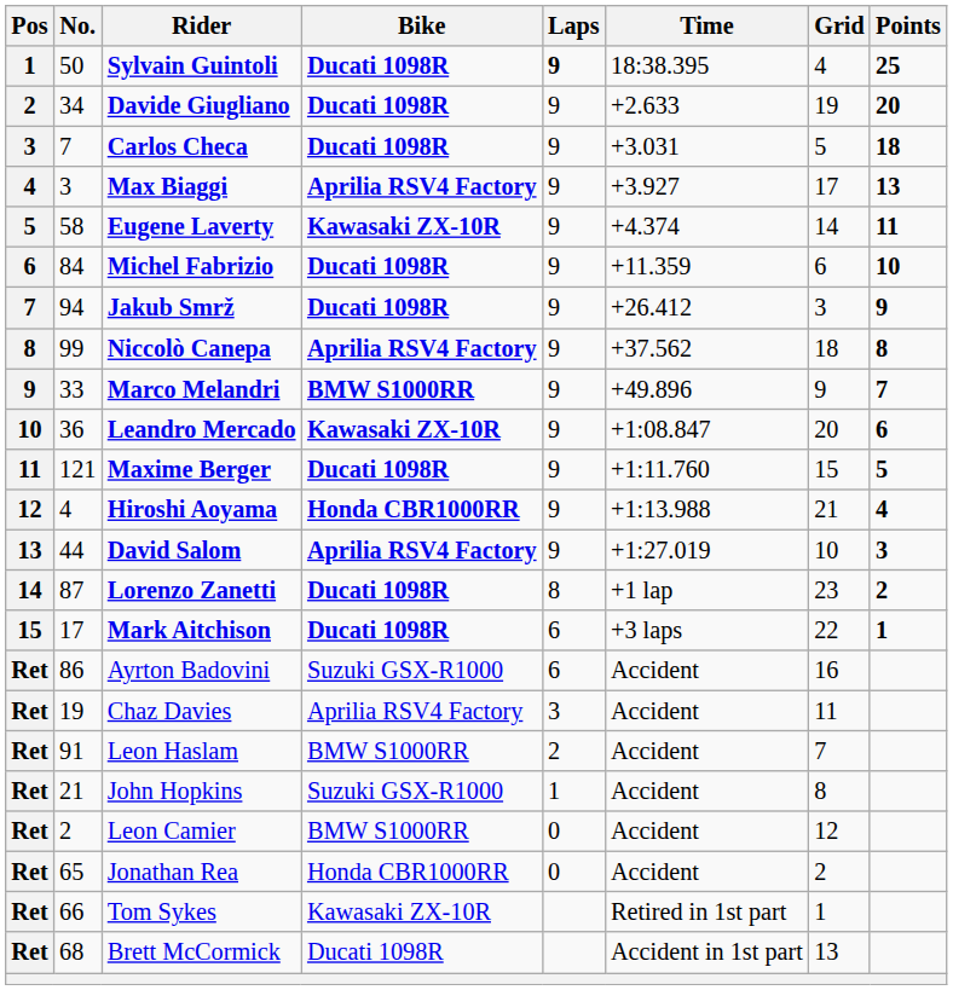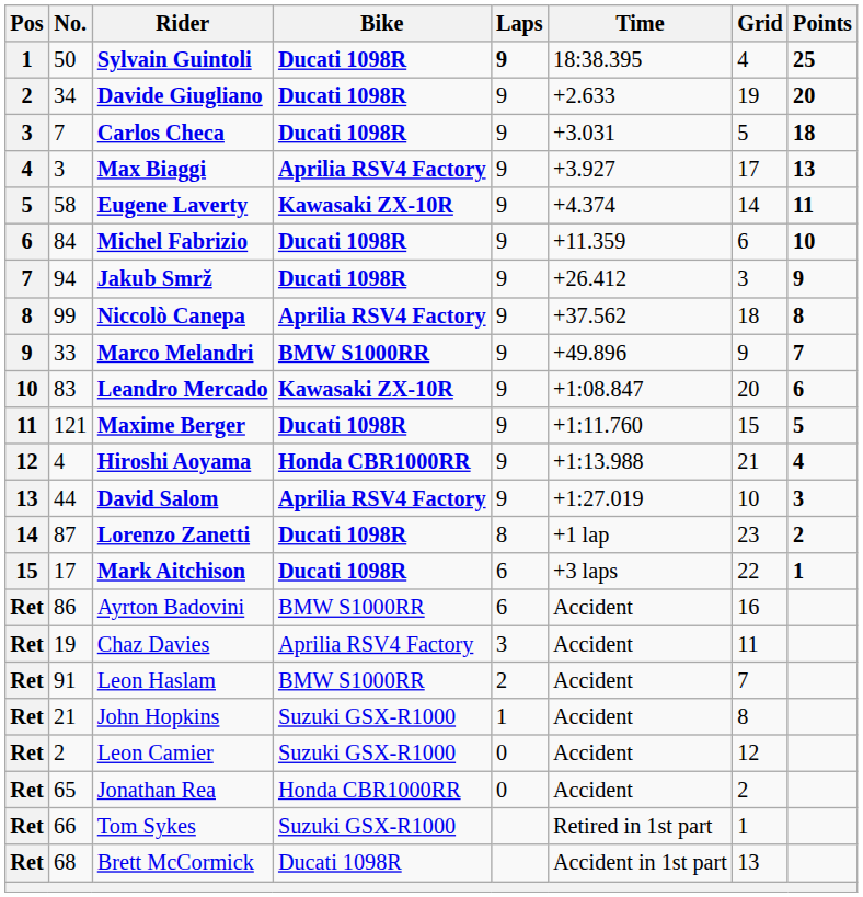Leandro Mercado | No.: 36 -> 83
Ayrton Badovini | Bike: Suzuki GSX-R1000 -> BMW S1000RR
Leon Camier | Bike: BMW S1000RR -> Suzuki GSX-R1000
Tom Sykes | Bike: Kawasaki ZX-10R -> Suzuki GSX-R1000
